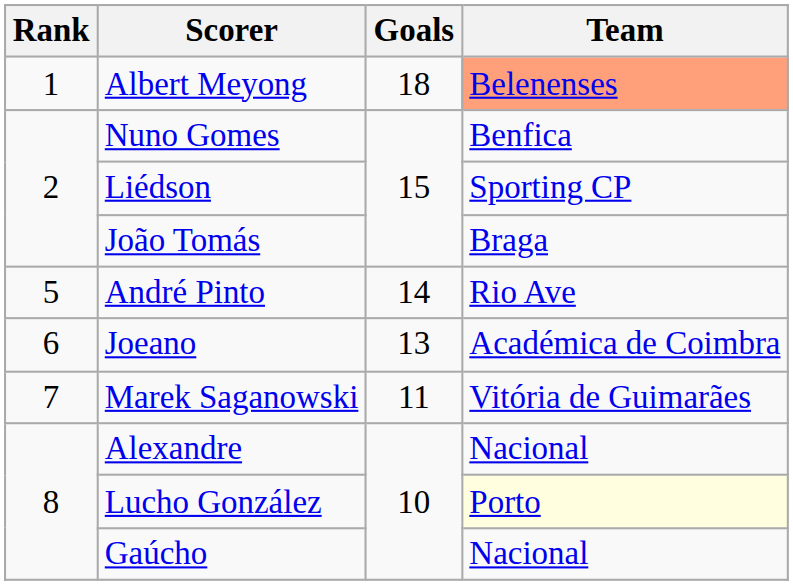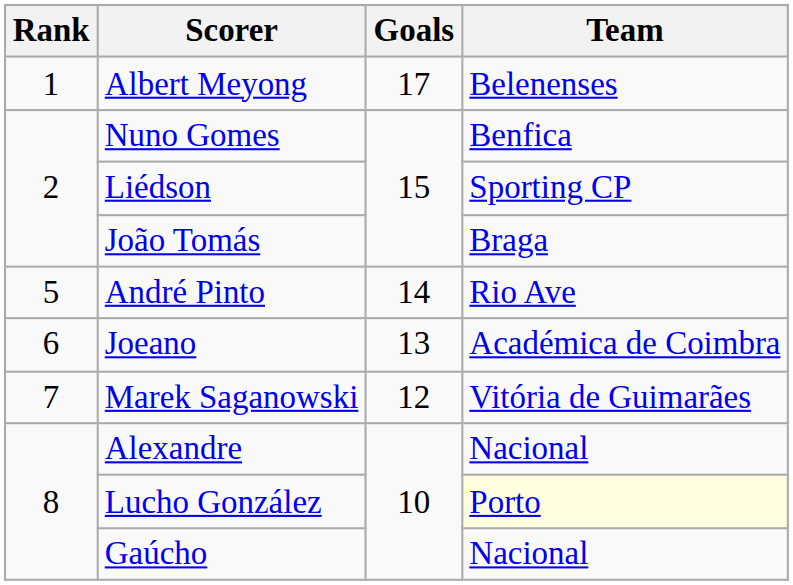Albert Meyong | Goals: 18 -> 17
Albert Meyong | Team: lightsalmon background -> no background
Marek Saganowski | Goals: 11 -> 12
